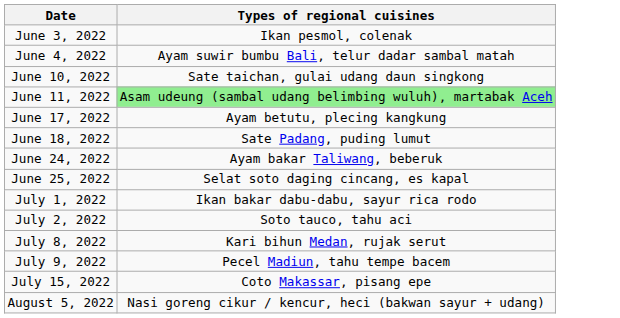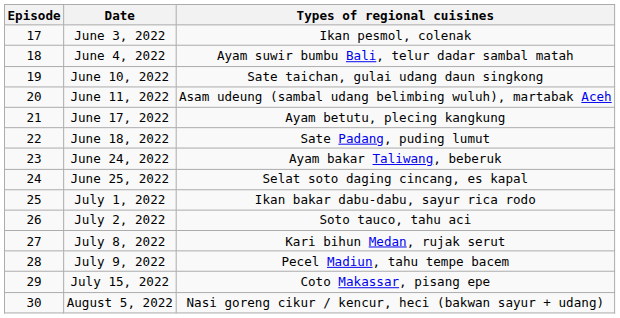+ column: Episode | 17 | 18 | 19 | 20 | 21 | 22 | 23 | 24 | 25 | 26 | 27 | 28 | 29 | 30
June 11, 2022 | Types of regional cuisines: lightgreen background -> no background
